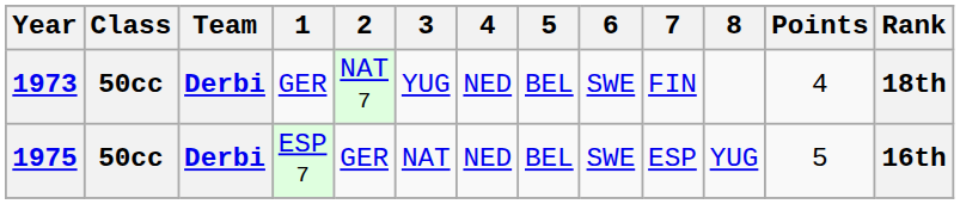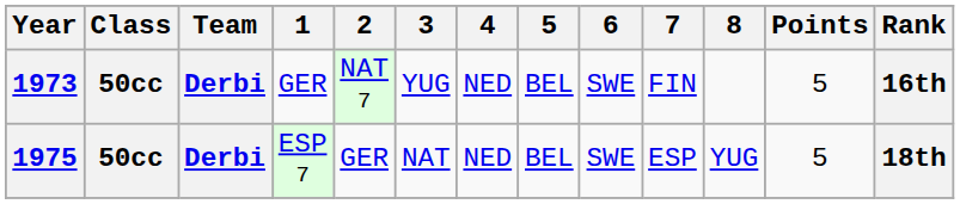1973 | Points: 4 -> 5
1973 | Rank: 18th -> 16th
1975 | Rank: 16th -> 18th
